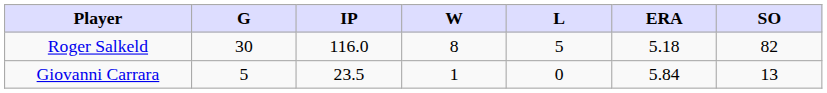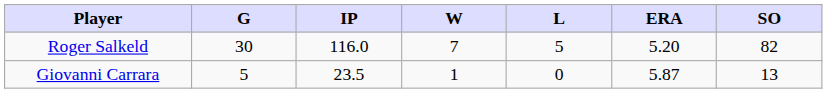Roger Salkeld | W: 8 -> 7
Roger Salkeld | ERA: 5.18 -> 5.20
Giovanni Carrara | ERA: 5.84 -> 5.87
